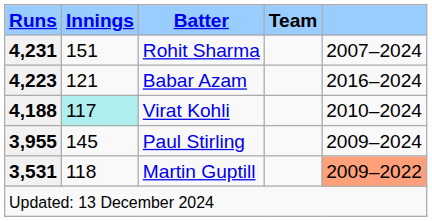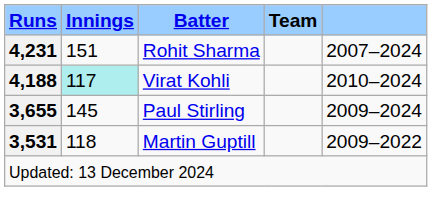- row: 4,223 | 121 | Babar Azam | 2016–2024
Paul Stirling | Runs: 3,955 -> 3,655
Martin Guptill | column 5: lightsalmon background -> no background
